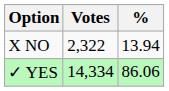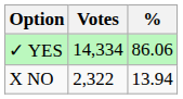rows swapped: ✓ YES <-> X NO
